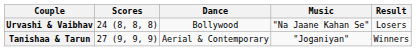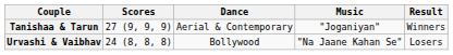rows swapped: Tanishaa & Tarun <-> Urvashi & Vaibhav
